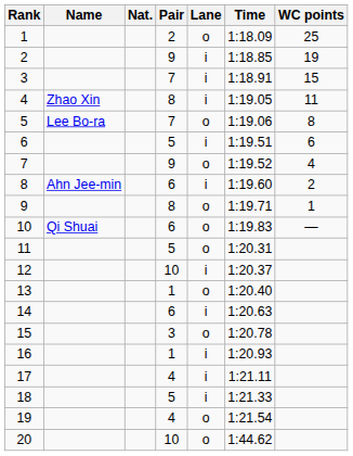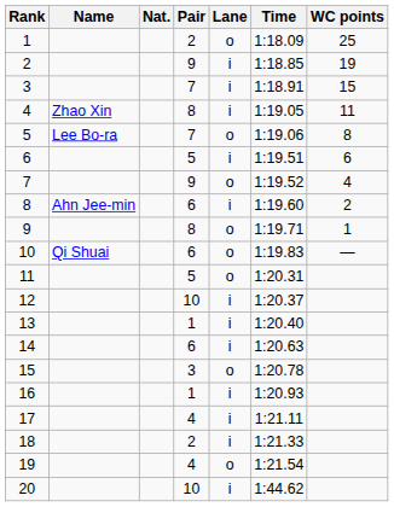13 | Lane: o -> i
18 | Pair: 5 -> 2
20 | Lane: o -> i
